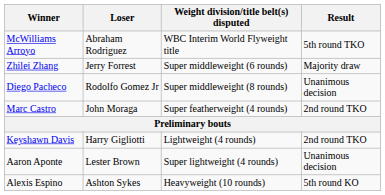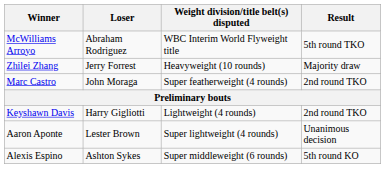Zhilei Zhang | Weight division/title belt(s) disputed: Super middleweight (6 rounds) -> Heavyweight (10 rounds)
- row: Diego Pacheco | Rodolfo Gomez Jr | Super middleweight (8 rounds) | Unanimous decision
Alexis Espino | Weight division/title belt(s) disputed: Heavyweight (10 rounds) -> Super middleweight (6 rounds)
